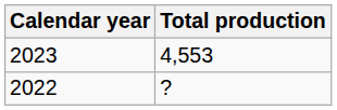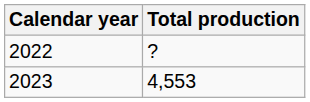rows swapped: 2022 <-> 2023
